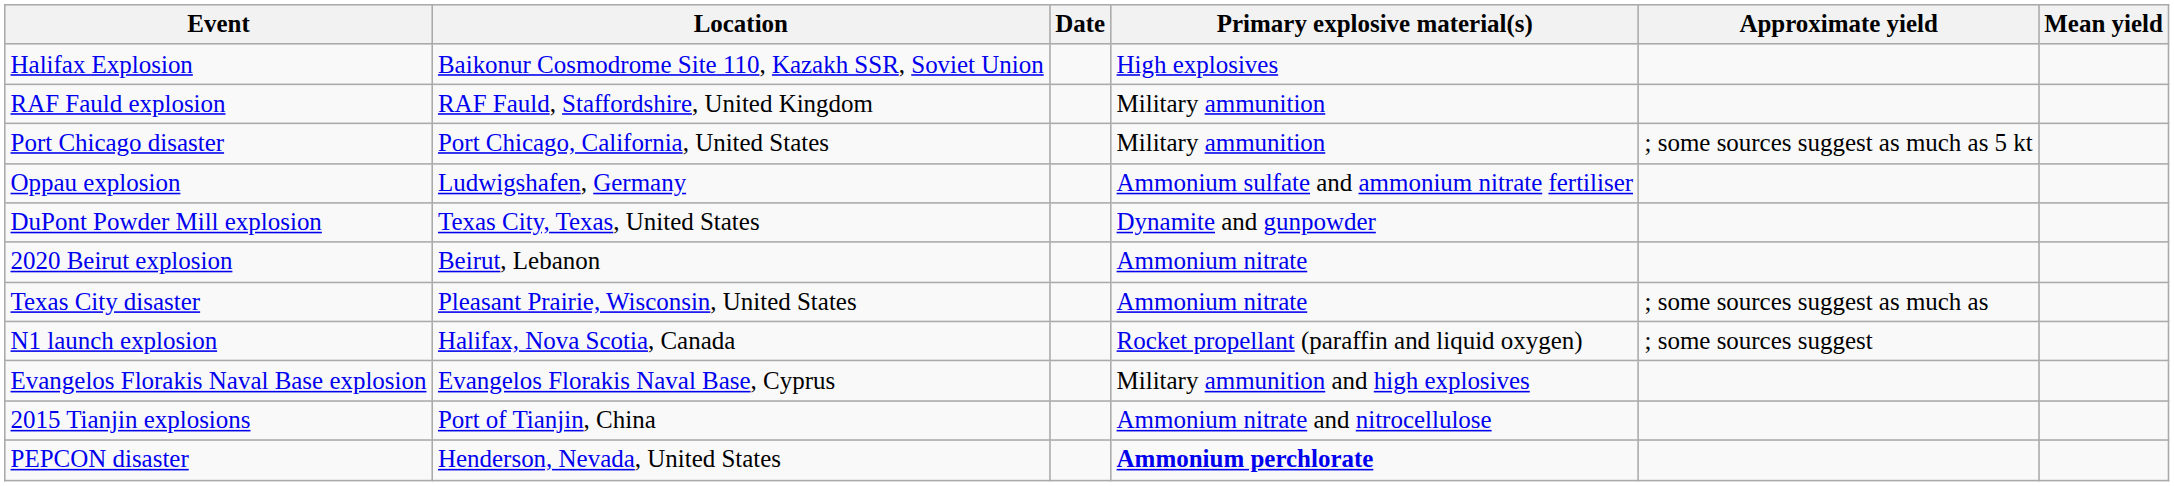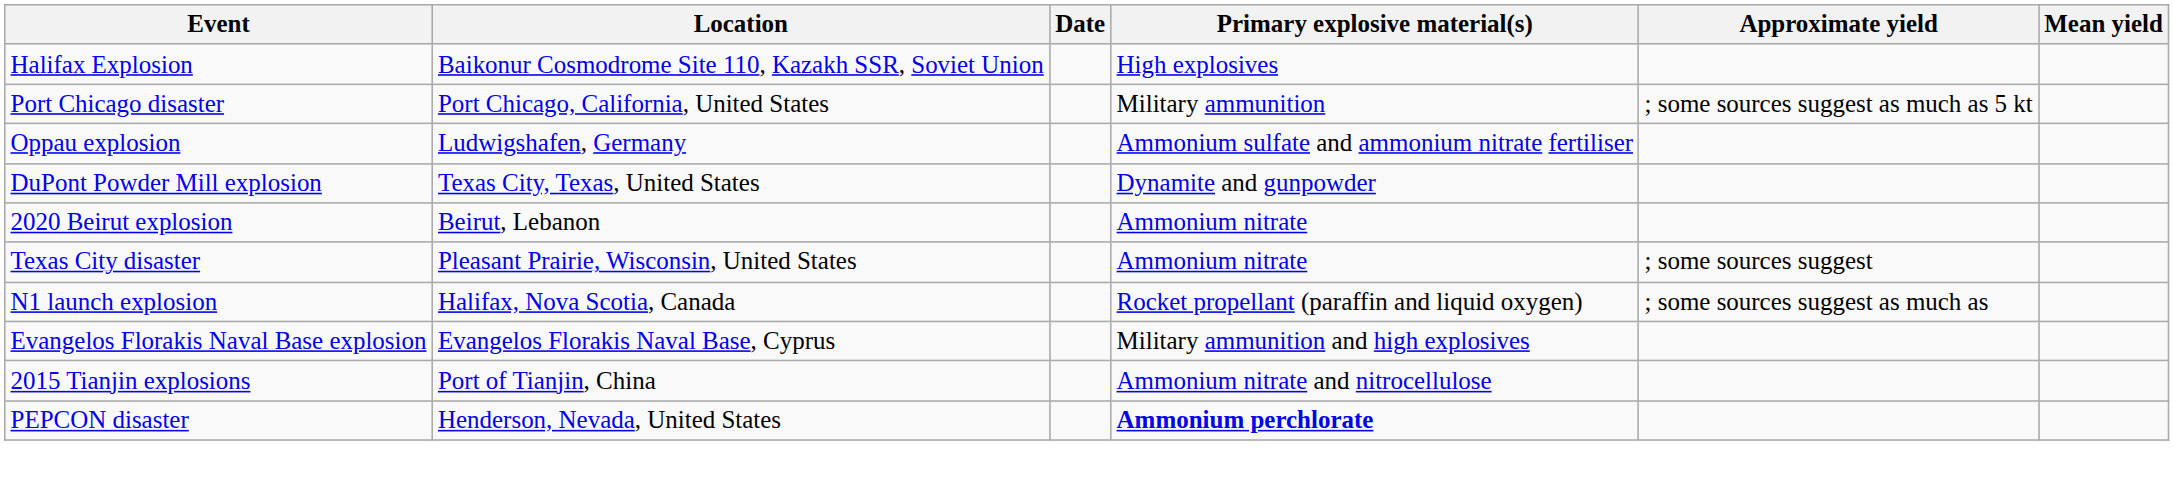- row: RAF Fauld explosion | RAF Fauld, Staffordshire, United Kingdom | Military ammunition
Texas City disaster | Approximate yield: ; some sources suggest as much as -> ; some sources suggest
N1 launch explosion | Approximate yield: ; some sources suggest -> ; some sources suggest as much as
